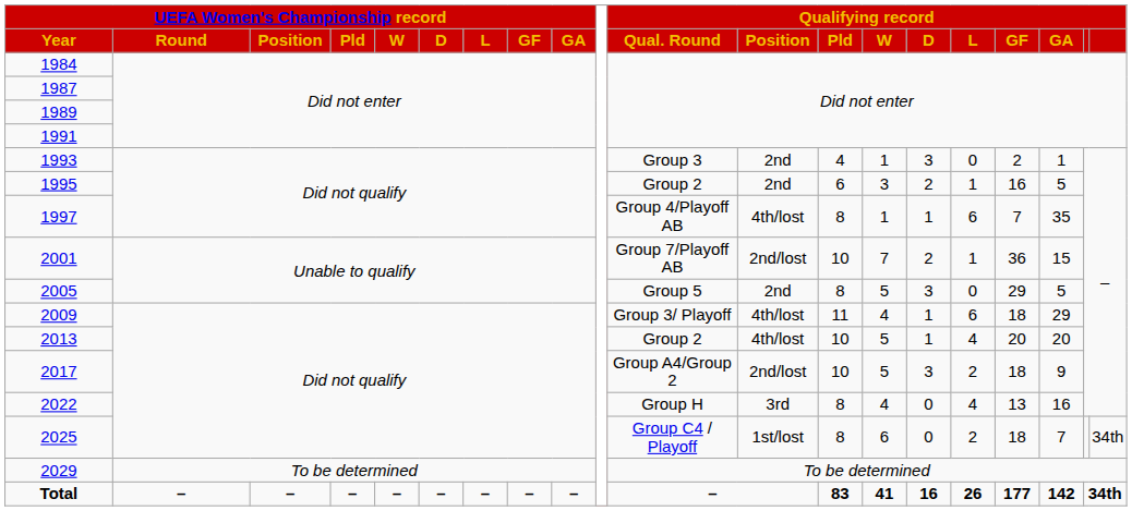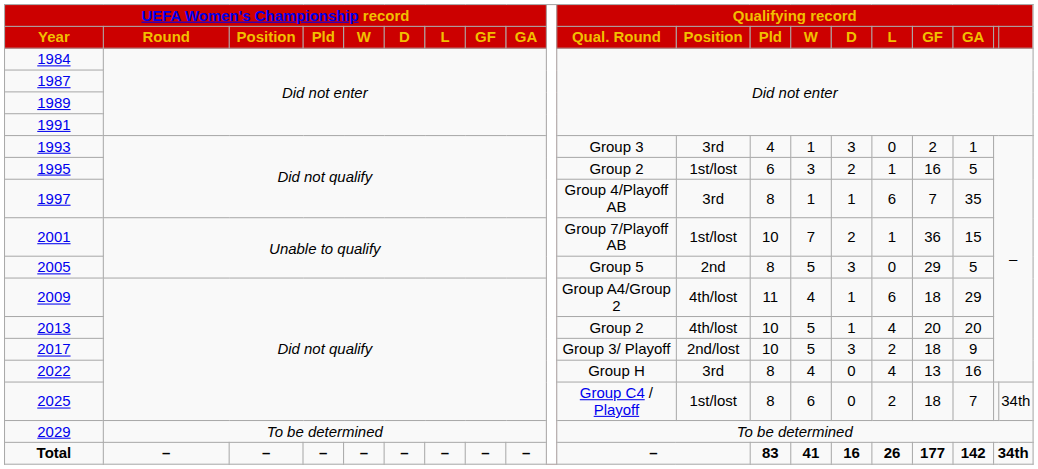1993 | Qualifying record / Position: 2nd -> 3rd
1995 | Qualifying record / Position: 2nd -> 1st/lost
1997 | Qualifying record / Position: 4th/lost -> 3rd
2001 | Qualifying record / Position: 2nd/lost -> 1st/lost
2009 | Qualifying record / Qual. Round: Group 3/ Playoff -> Group A4/Group 2
2017 | Qualifying record / Qual. Round: Group A4/Group 2 -> Group 3/ Playoff
